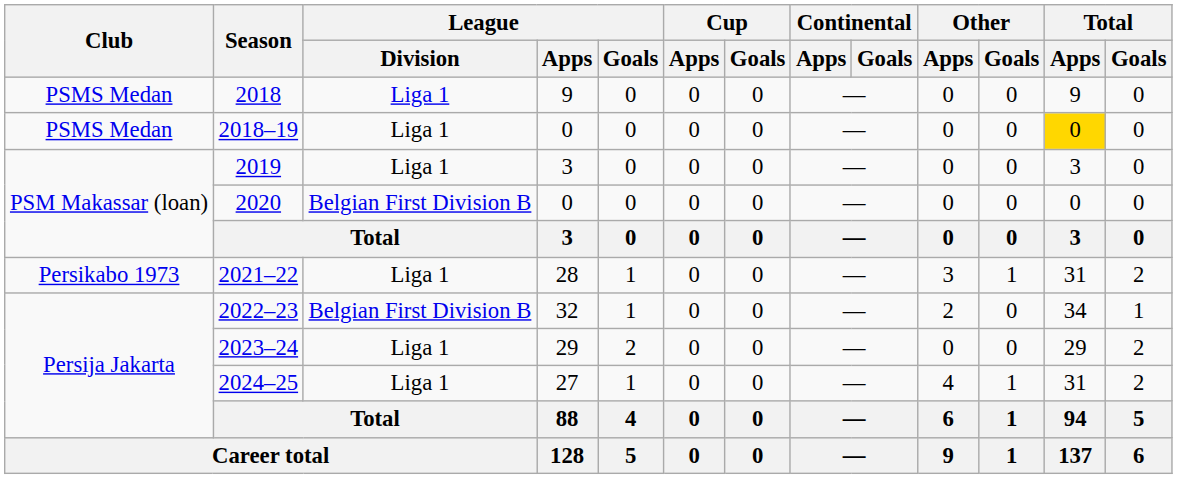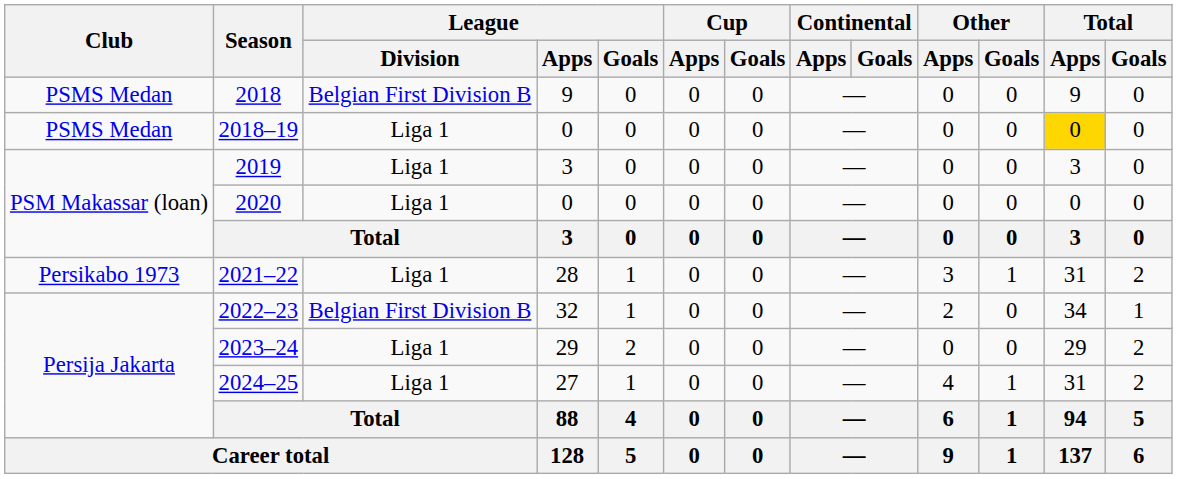2018 | League / Division: Liga 1 -> Belgian First Division B
2020 | League / Division: Belgian First Division B -> Liga 1
